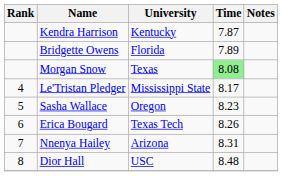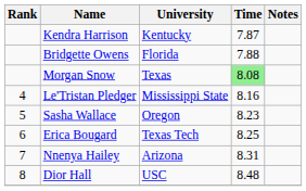Bridgette Owens | Time: 7.89 -> 7.88
Le'Tristan Pledger | Time: 8.17 -> 8.16
Erica Bougard | Time: 8.26 -> 8.25
